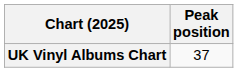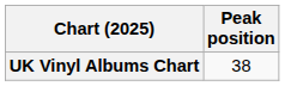UK Vinyl Albums Chart | Peak position: 37 -> 38
